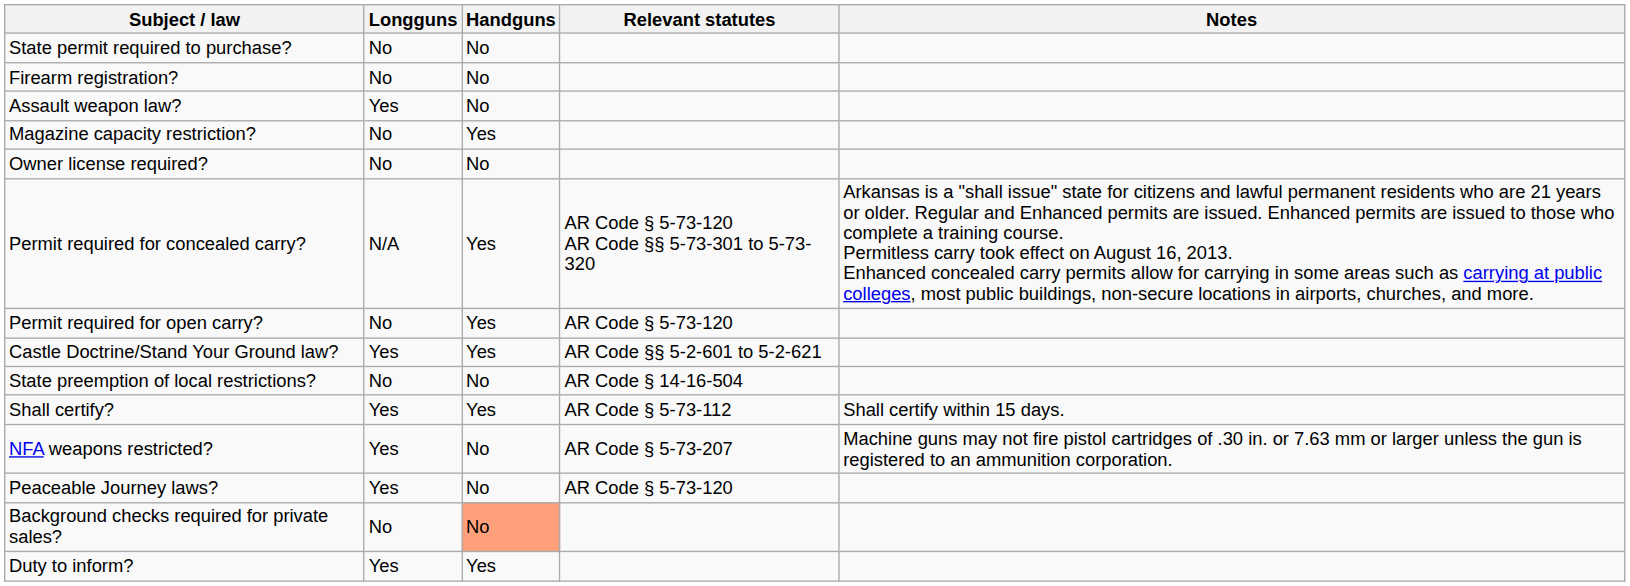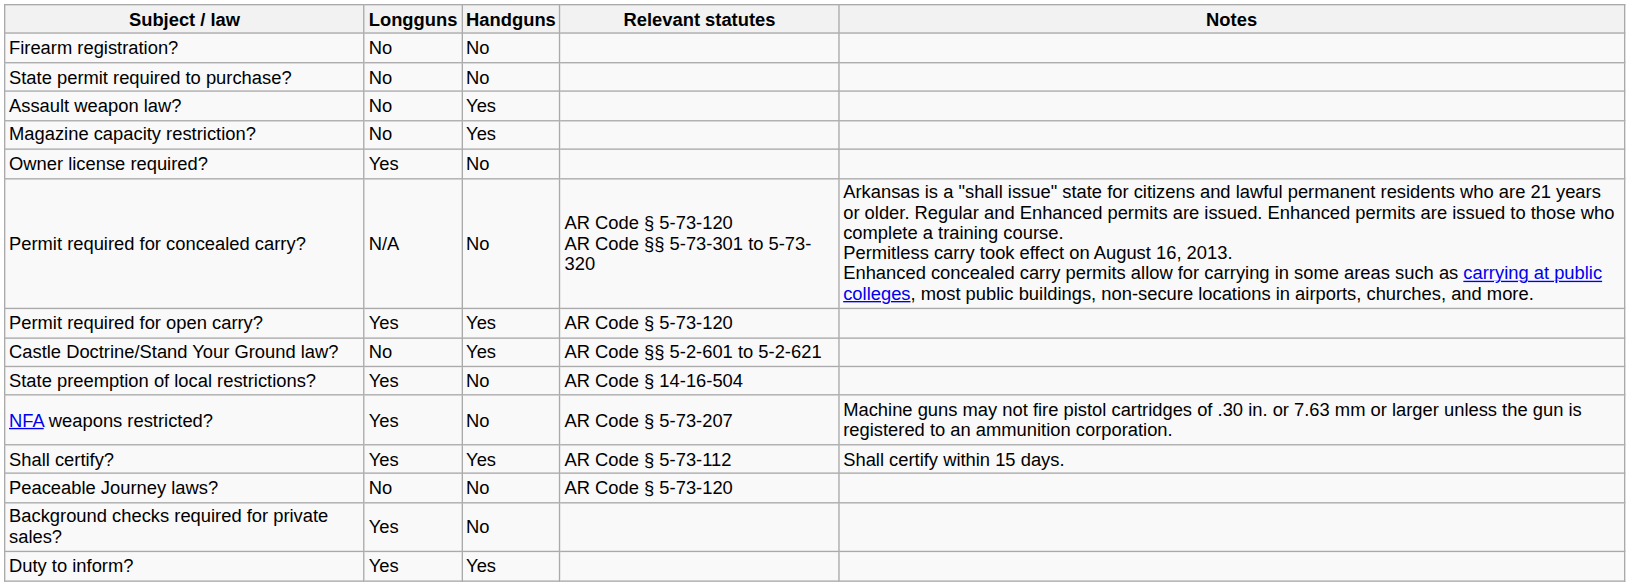rows swapped: State permit required to purchase? <-> Firearm registration?
Assault weapon law? | Longguns: Yes -> No
Assault weapon law? | Handguns: No -> Yes
Owner license required? | Longguns: No -> Yes
Permit required for concealed carry? | Handguns: Yes -> No
Permit required for open carry? | Longguns: No -> Yes
Castle Doctrine/Stand Your Ground law? | Longguns: Yes -> No
State preemption of local restrictions? | Longguns: No -> Yes
rows swapped: NFA weapons restricted? <-> Shall certify?
Peaceable Journey laws? | Longguns: Yes -> No
Background checks required for private sales? | Longguns: No -> Yes
Background checks required for private sales? | Handguns: lightsalmon background -> no background
